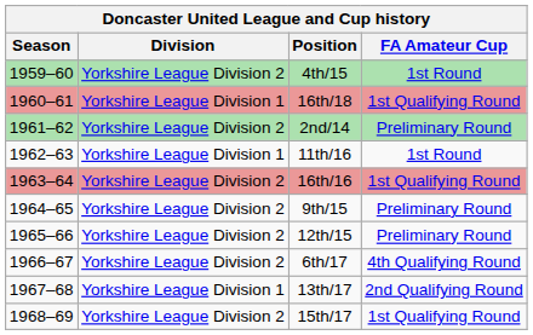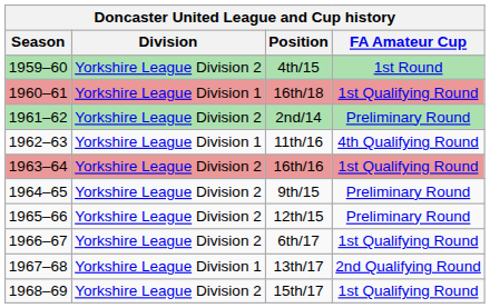11th/16 | FA Amateur Cup: 1st Round -> 4th Qualifying Round
6th/17 | FA Amateur Cup: 4th Qualifying Round -> 1st Qualifying Round
